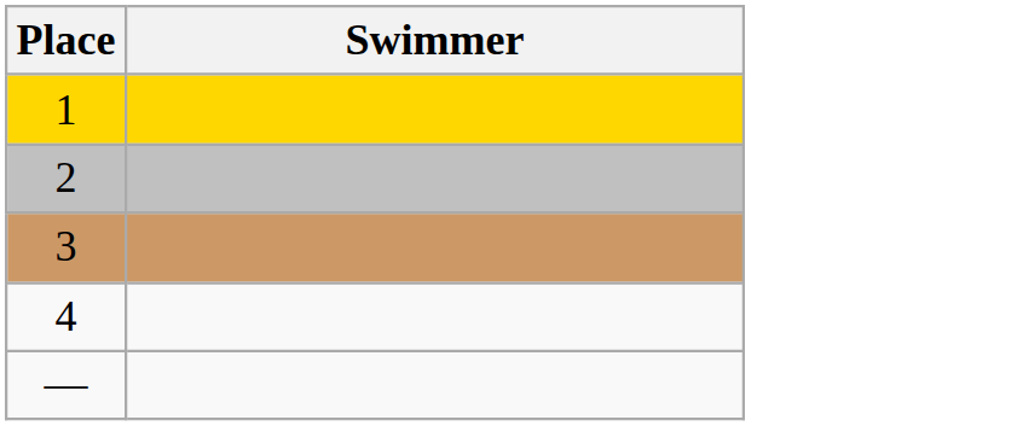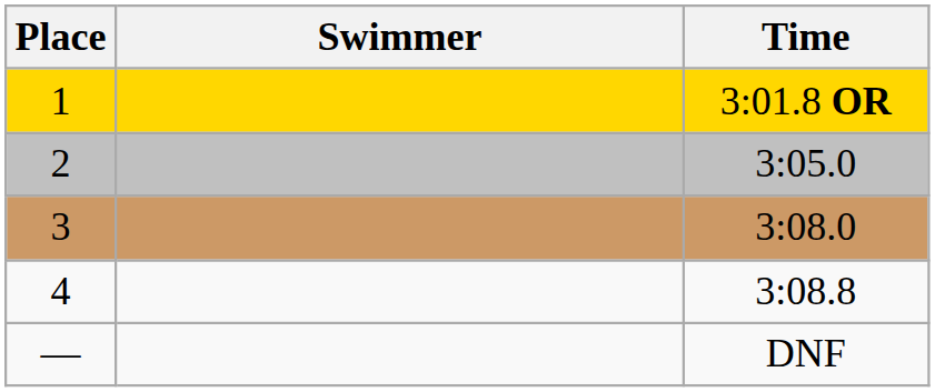+ column: Time | 3:01.8 OR | 3:05.0 | 3:08.0 | 3:08.8 | DNF
